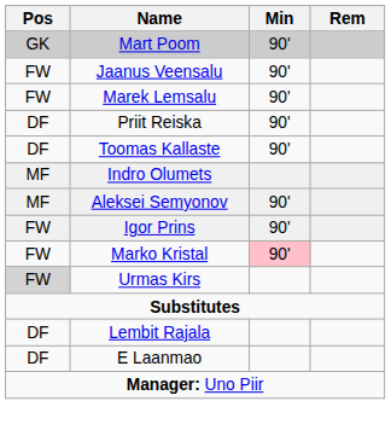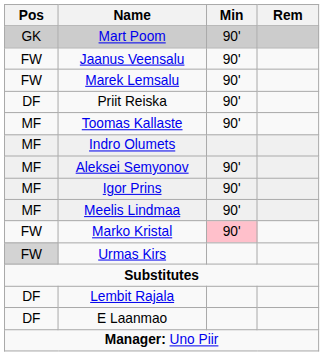Toomas Kallaste | Pos: DF -> MF
Igor Prins | Pos: FW -> MF
+ row: MF | Meelis Lindmaa | 90'
